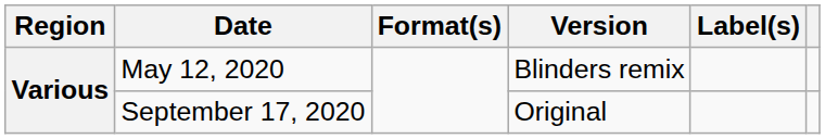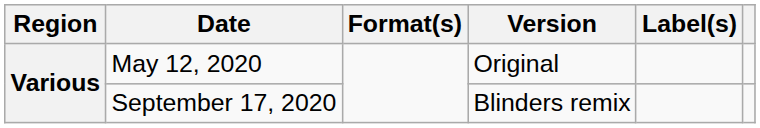May 12, 2020 | Version: Blinders remix -> Original
September 17, 2020 | Version: Original -> Blinders remix
